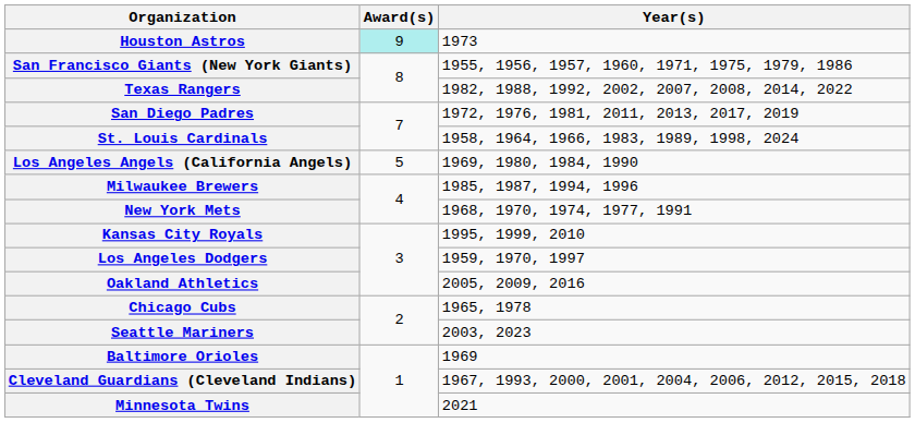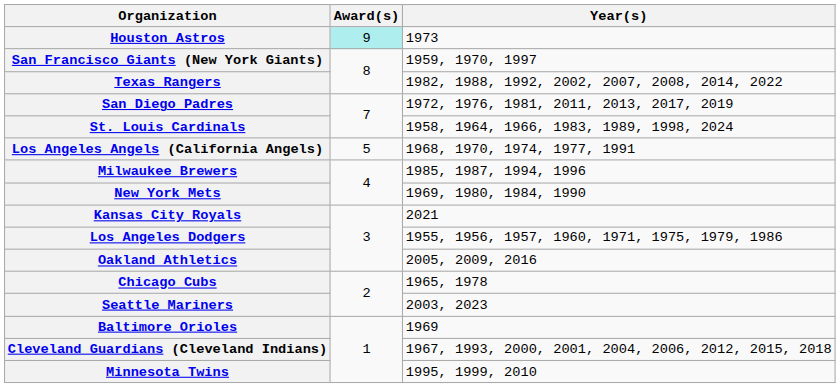San Francisco Giants (New York Giants) | Year(s): 1955, 1956, 1957, 1960, 1971, 1975, 1979, 1986 -> 1959, 1970, 1997
Los Angeles Angels (California Angels) | Year(s): 1969, 1980, 1984, 1990 -> 1968, 1970, 1974, 1977, 1991
New York Mets | Year(s): 1968, 1970, 1974, 1977, 1991 -> 1969, 1980, 1984, 1990
Kansas City Royals | Year(s): 1995, 1999, 2010 -> 2021
Los Angeles Dodgers | Year(s): 1959, 1970, 1997 -> 1955, 1956, 1957, 1960, 1971, 1975, 1979, 1986
Minnesota Twins | Year(s): 2021 -> 1995, 1999, 2010
